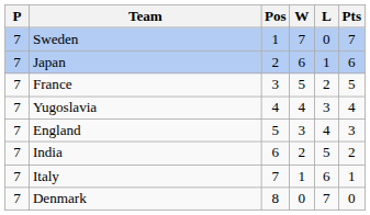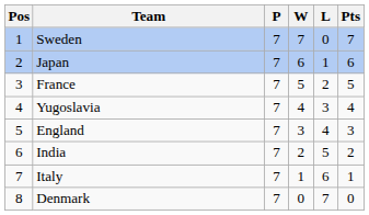columns swapped: Pos <-> P
